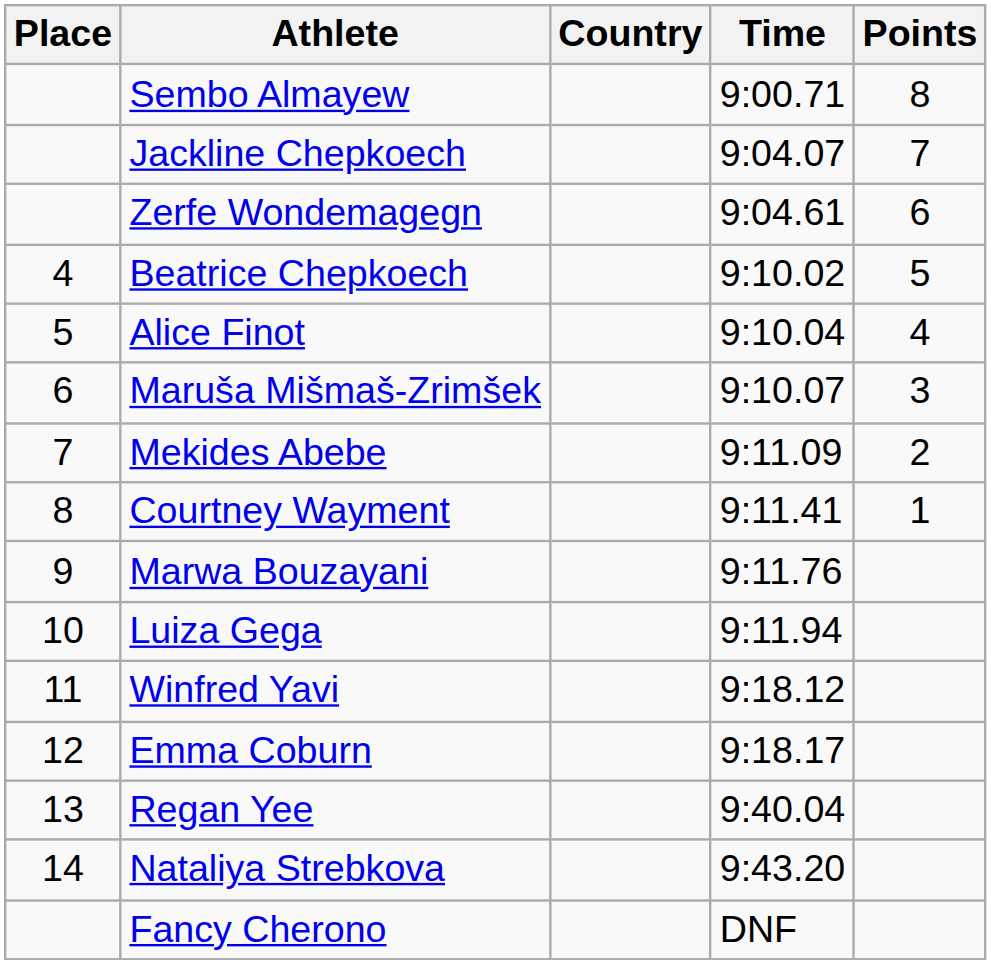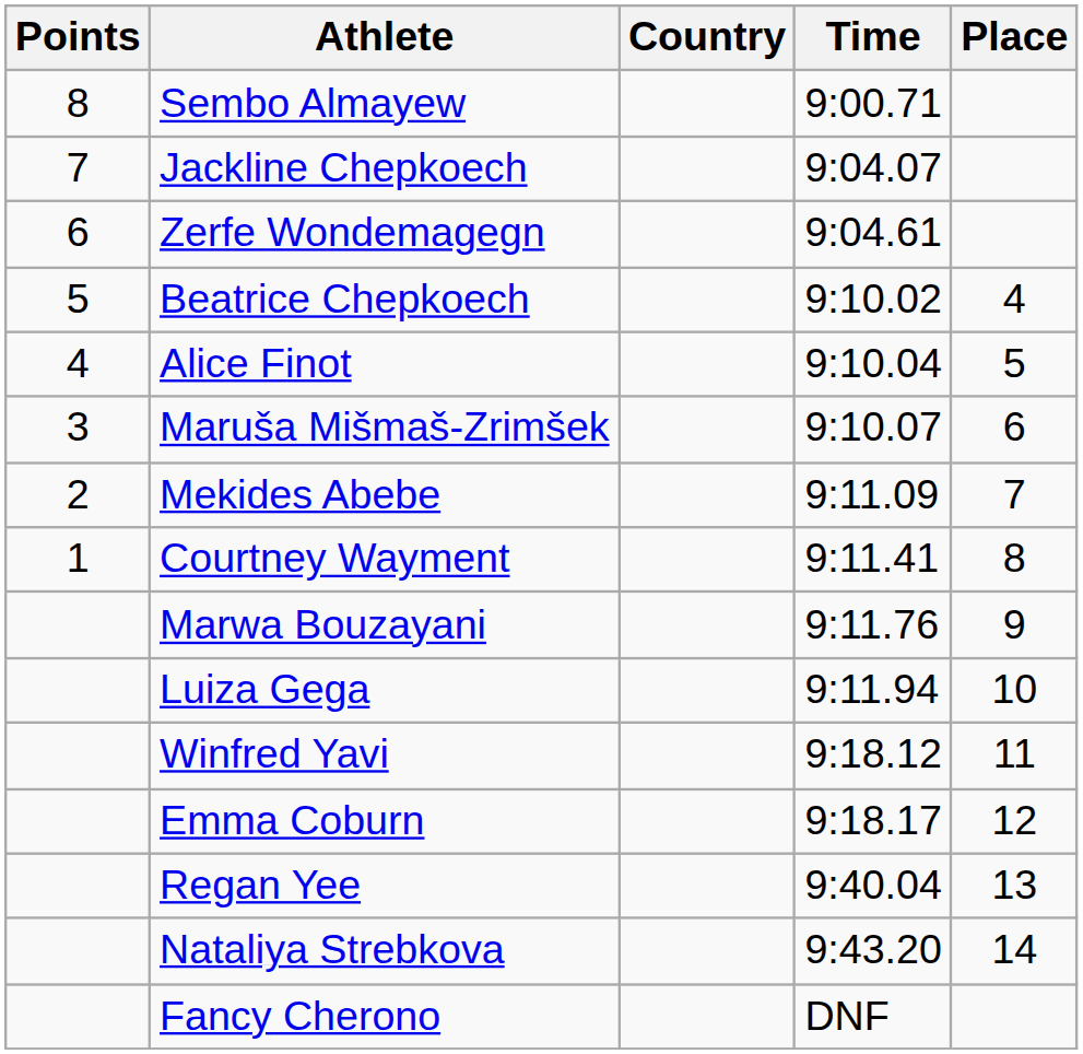columns swapped: Place <-> Points
